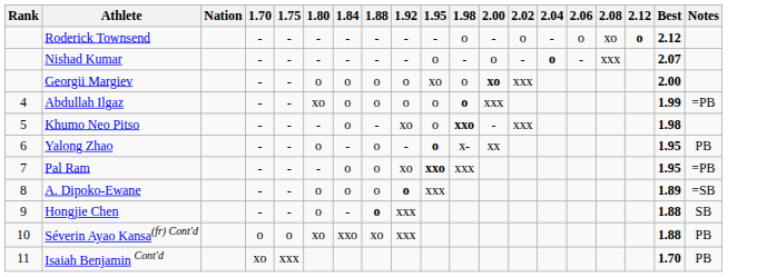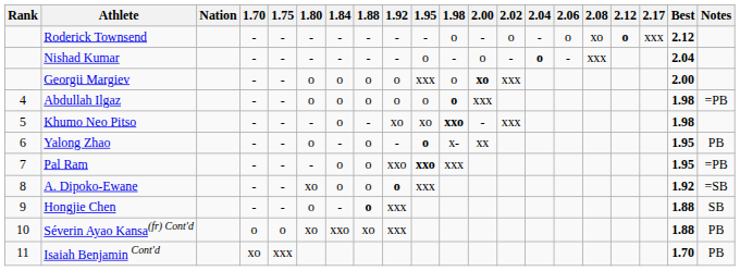+ column: 2.17 | xxx
Nishad Kumar | Best: 2.07 -> 2.04
Georgii Margiev | 1.95: xo -> xxx
Abdullah Ilgaz | 1.80: xo -> o
Abdullah Ilgaz | Best: 1.99 -> 1.98
Khumo Neo Pitso | 1.95: o -> xo
Pal Ram | 1.92: xo -> xxo
A. Dipoko-Ewane | 1.80: o -> xo
A. Dipoko-Ewane | Best: 1.89 -> 1.92
